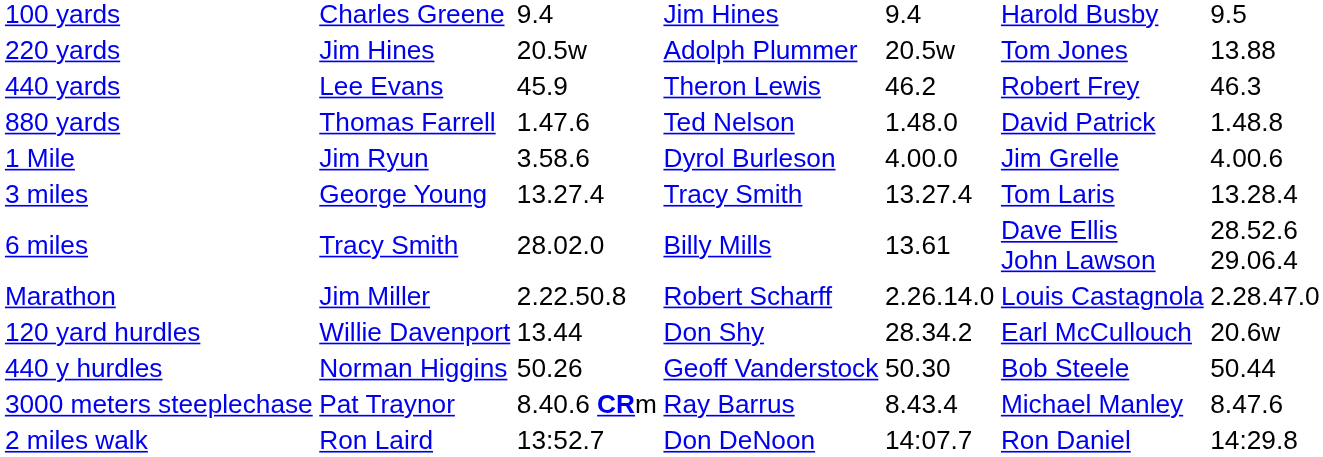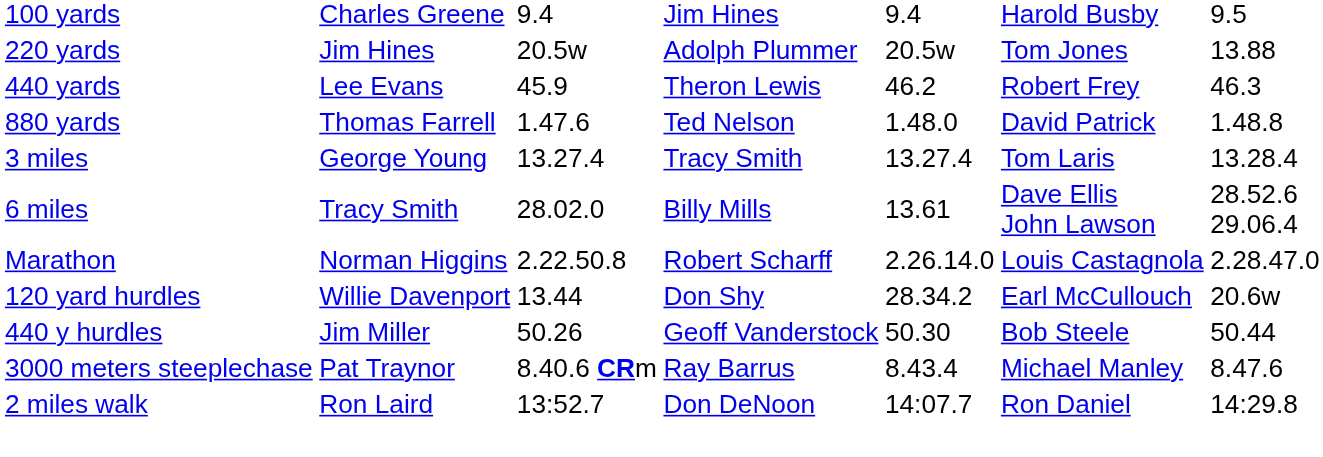- row: 1 Mile | Jim Ryun | 3.58.6 | Dyrol Burleson | 4.00.0 | Jim Grelle | 4.00.6
Marathon | column 2: Jim Miller -> Norman Higgins
440 y hurdles | column 2: Norman Higgins -> Jim Miller
